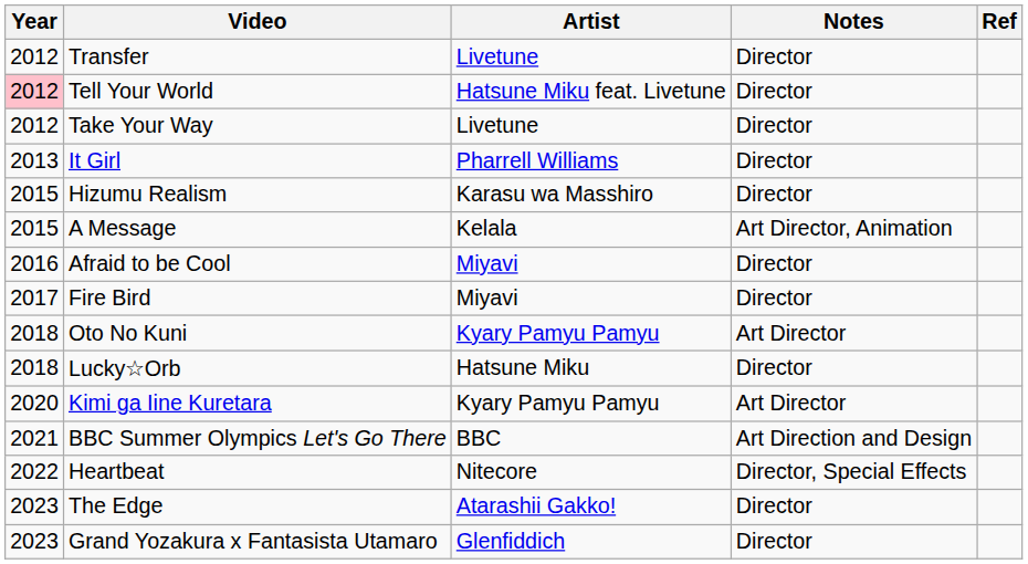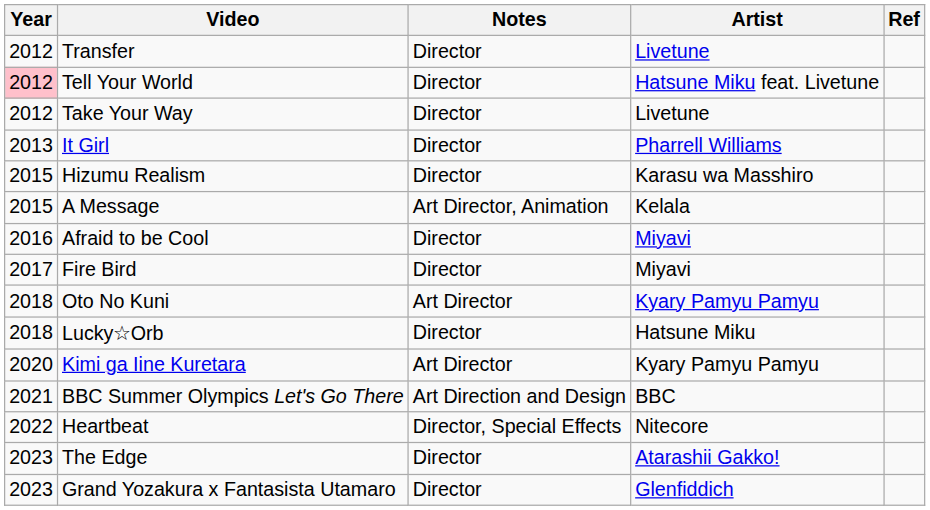columns swapped: Artist <-> Notes
